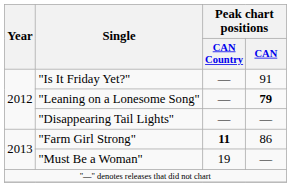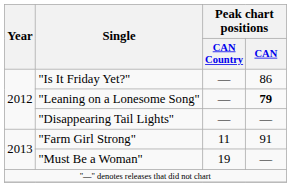"Is It Friday Yet?" | Peak chart positions / CAN: 91 -> 86
"Farm Girl Strong" | Peak chart positions / CAN Country: bold -> normal
"Farm Girl Strong" | Peak chart positions / CAN: 86 -> 91
